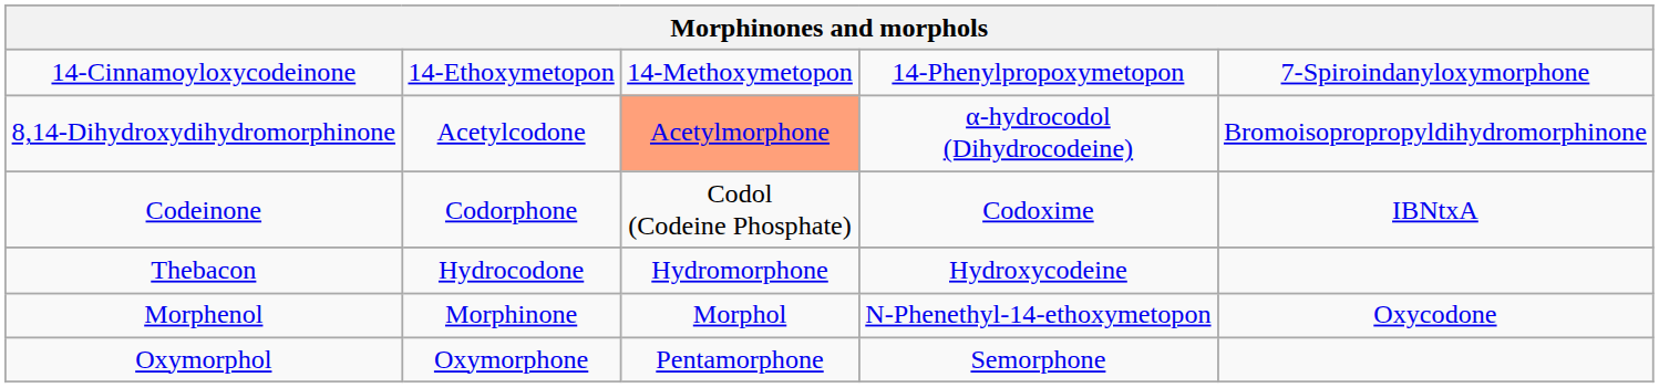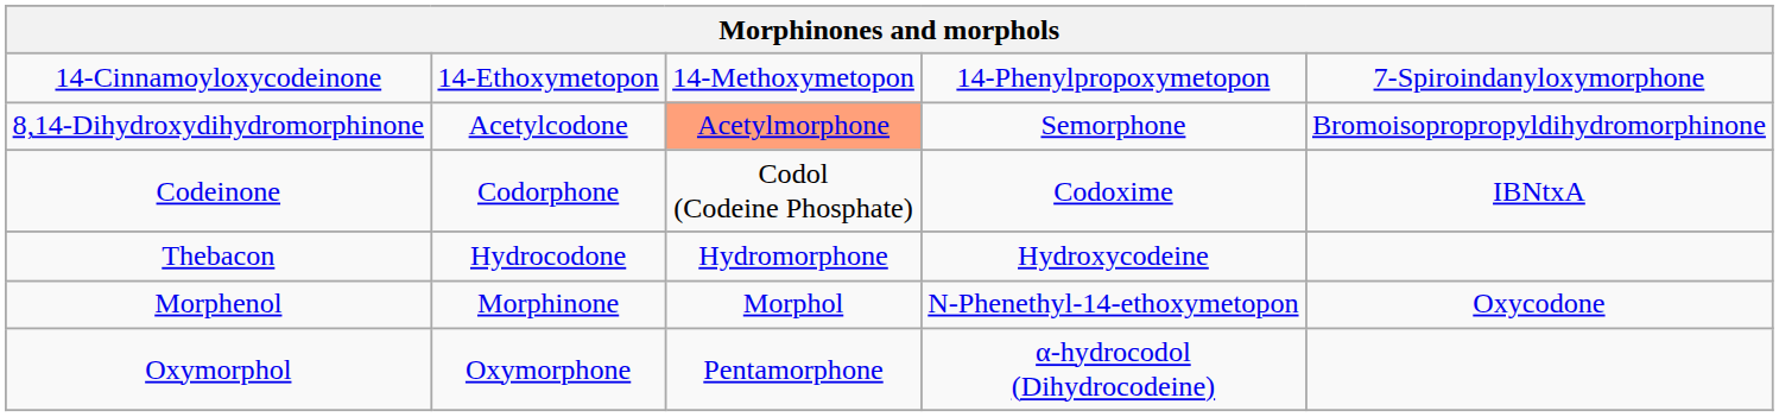8,14-Dihydroxydihydromorphinone | column 4: α-hydrocodol (Dihydrocodeine) -> Semorphone
Oxymorphol | column 4: Semorphone -> α-hydrocodol (Dihydrocodeine)
